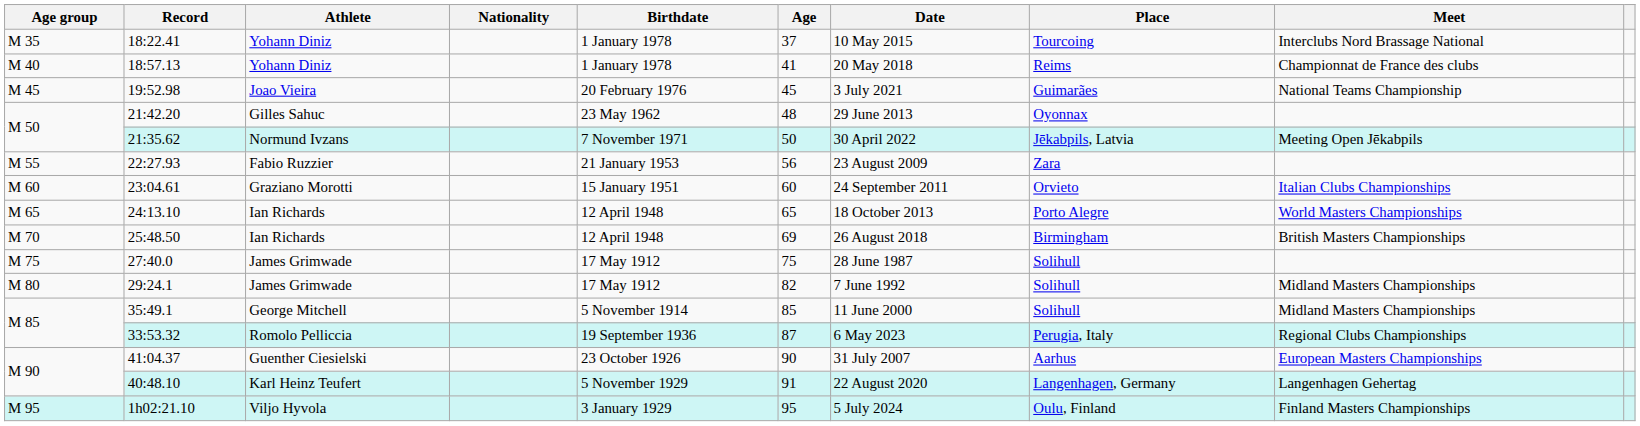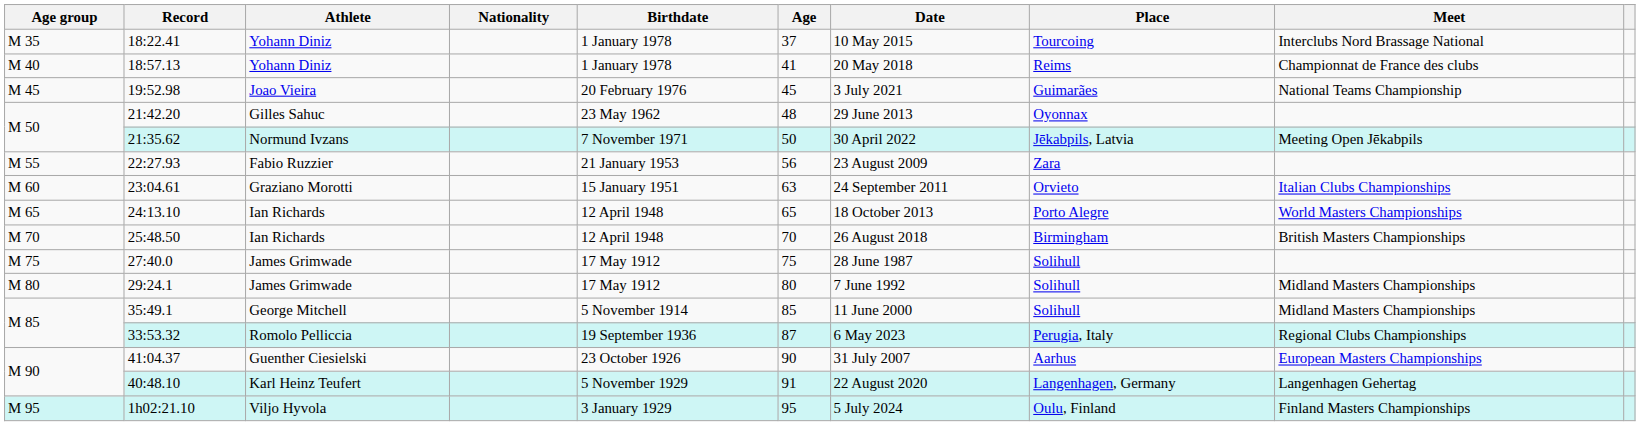23:04.61 | Age: 60 -> 63
25:48.50 | Age: 69 -> 70
29:24.1 | Age: 82 -> 80
